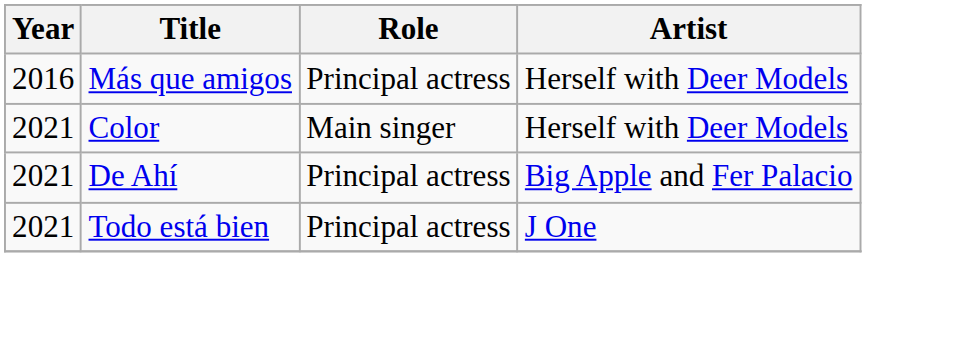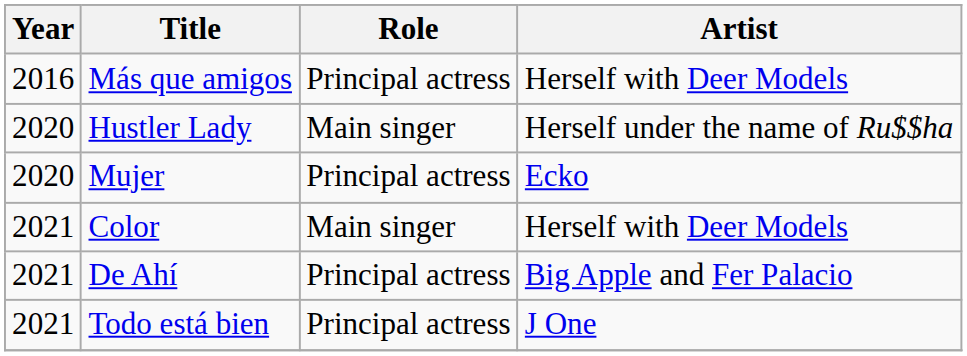+ row: 2020 | Hustler Lady | Main singer | Herself under the name of Ru$$ha
+ row: 2020 | Mujer | Principal actress | Ecko
